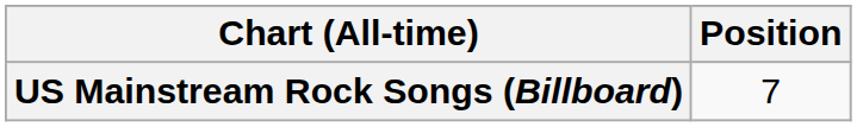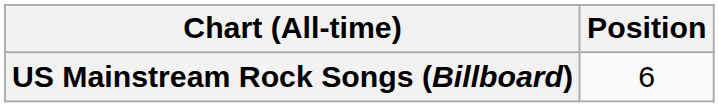US Mainstream Rock Songs (Billboard) | Position: 7 -> 6
